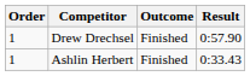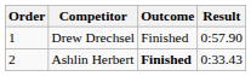Ashlin Herbert | Order: 1 -> 2
Ashlin Herbert | Outcome: normal -> bold
